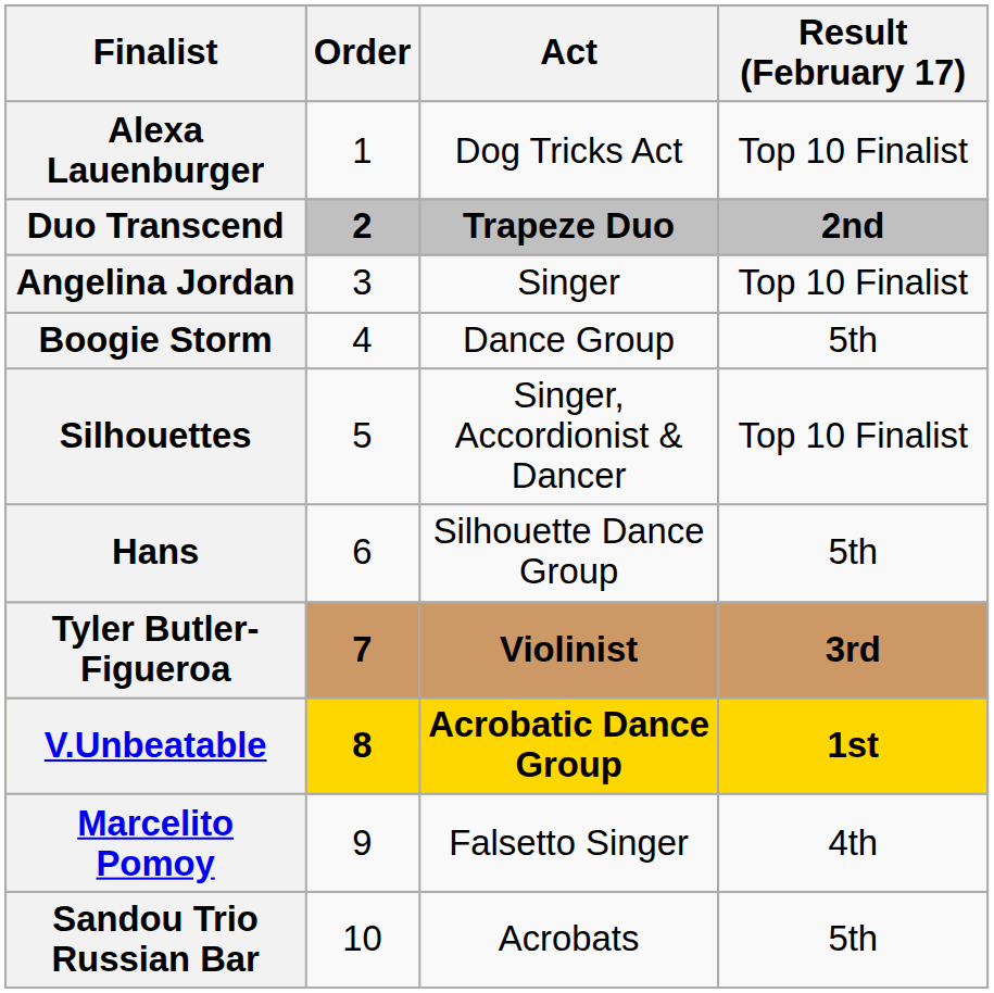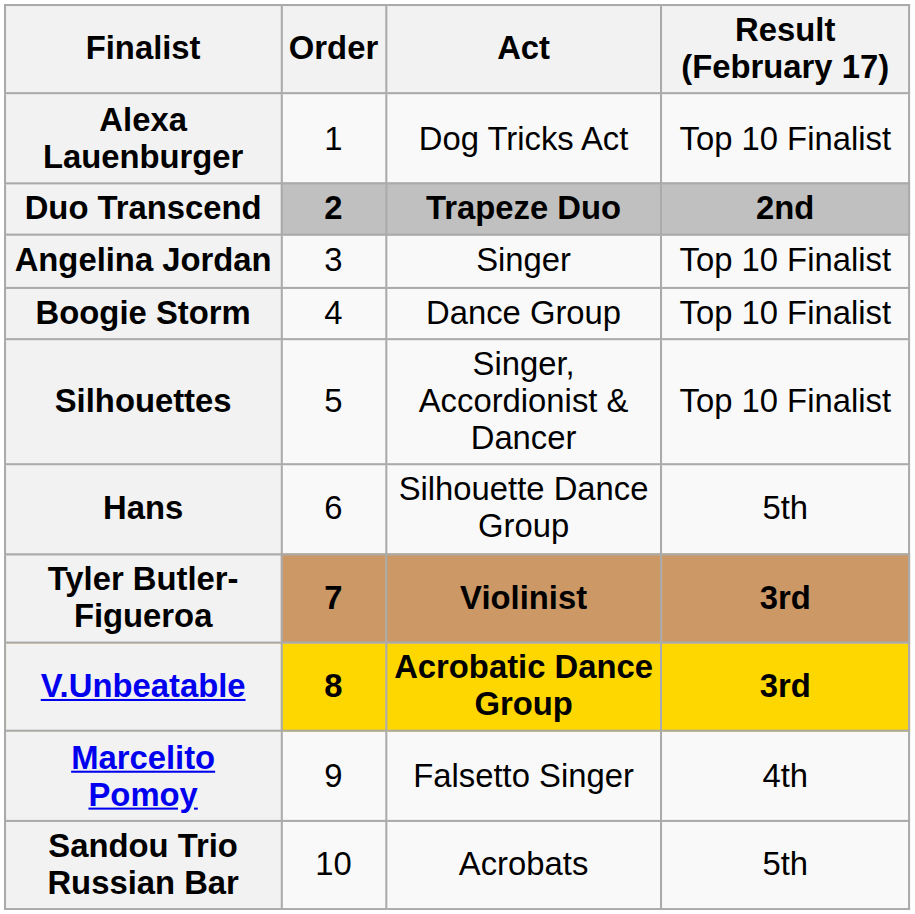Boogie Storm | Result (February 17): 5th -> Top 10 Finalist
V.Unbeatable | Result (February 17): 1st -> 3rd
